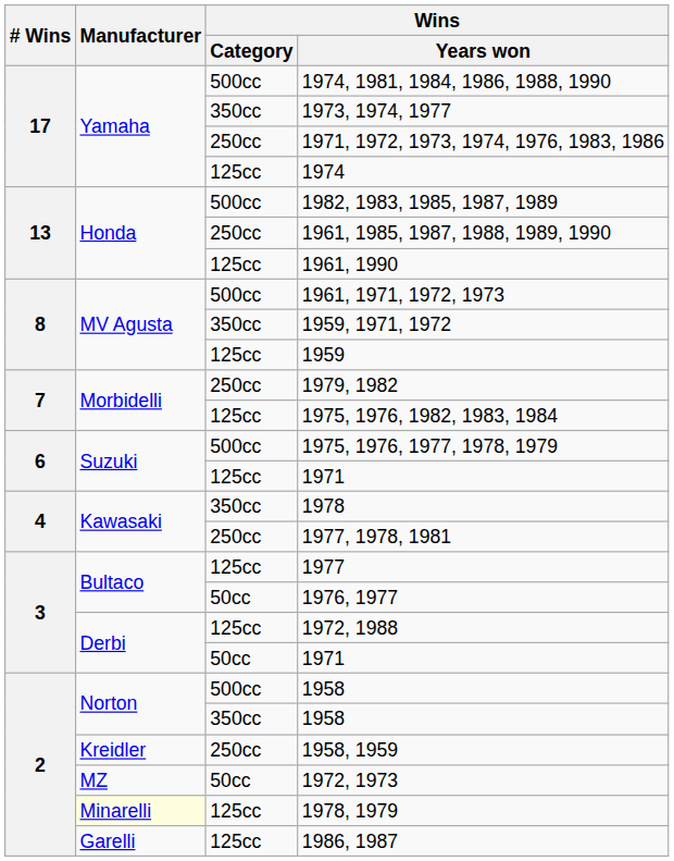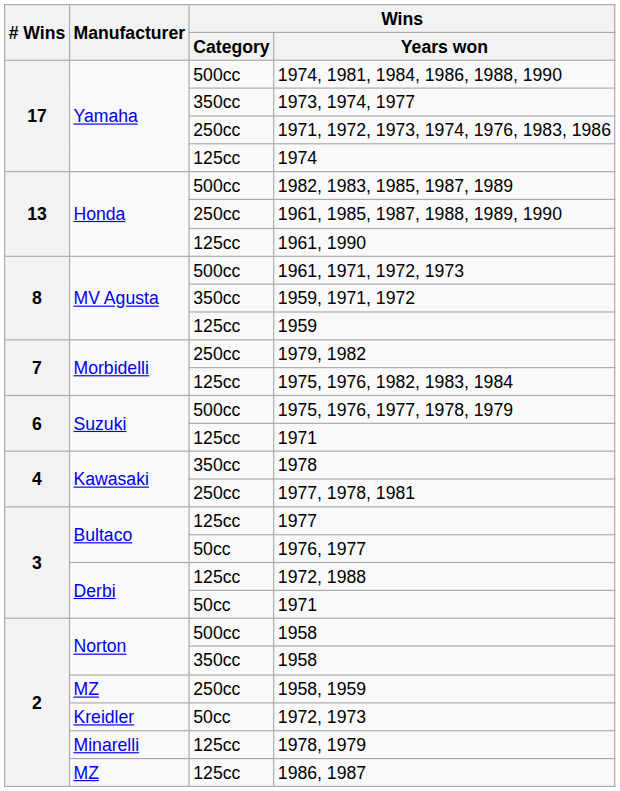1958, 1959 | Manufacturer: Kreidler -> MZ
1972, 1973 | Manufacturer: MZ -> Kreidler
1978, 1979 | Manufacturer: lightyellow background -> no background
1986, 1987 | Manufacturer: Garelli -> MZ
